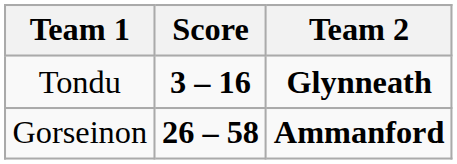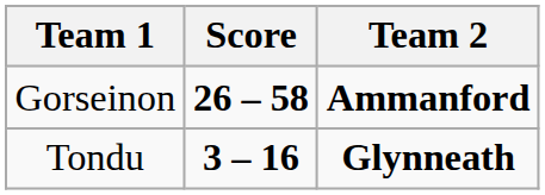rows swapped: Gorseinon <-> Tondu
